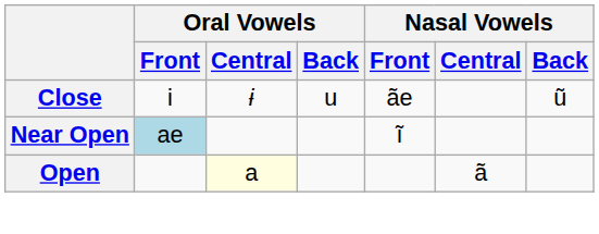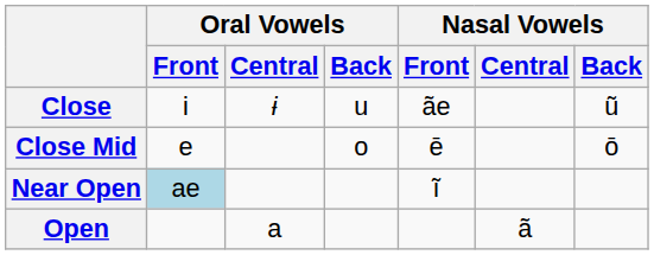+ row: Close Mid | e | o | ē | ō
Open | Oral Vowels / Central: lightyellow background -> no background
